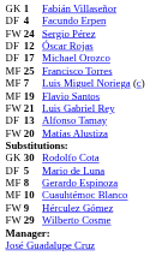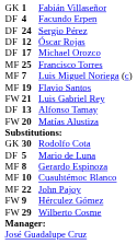Sergio Pérez | column 1: FW -> DF
+ row: MF | 22 | John Pajoy
